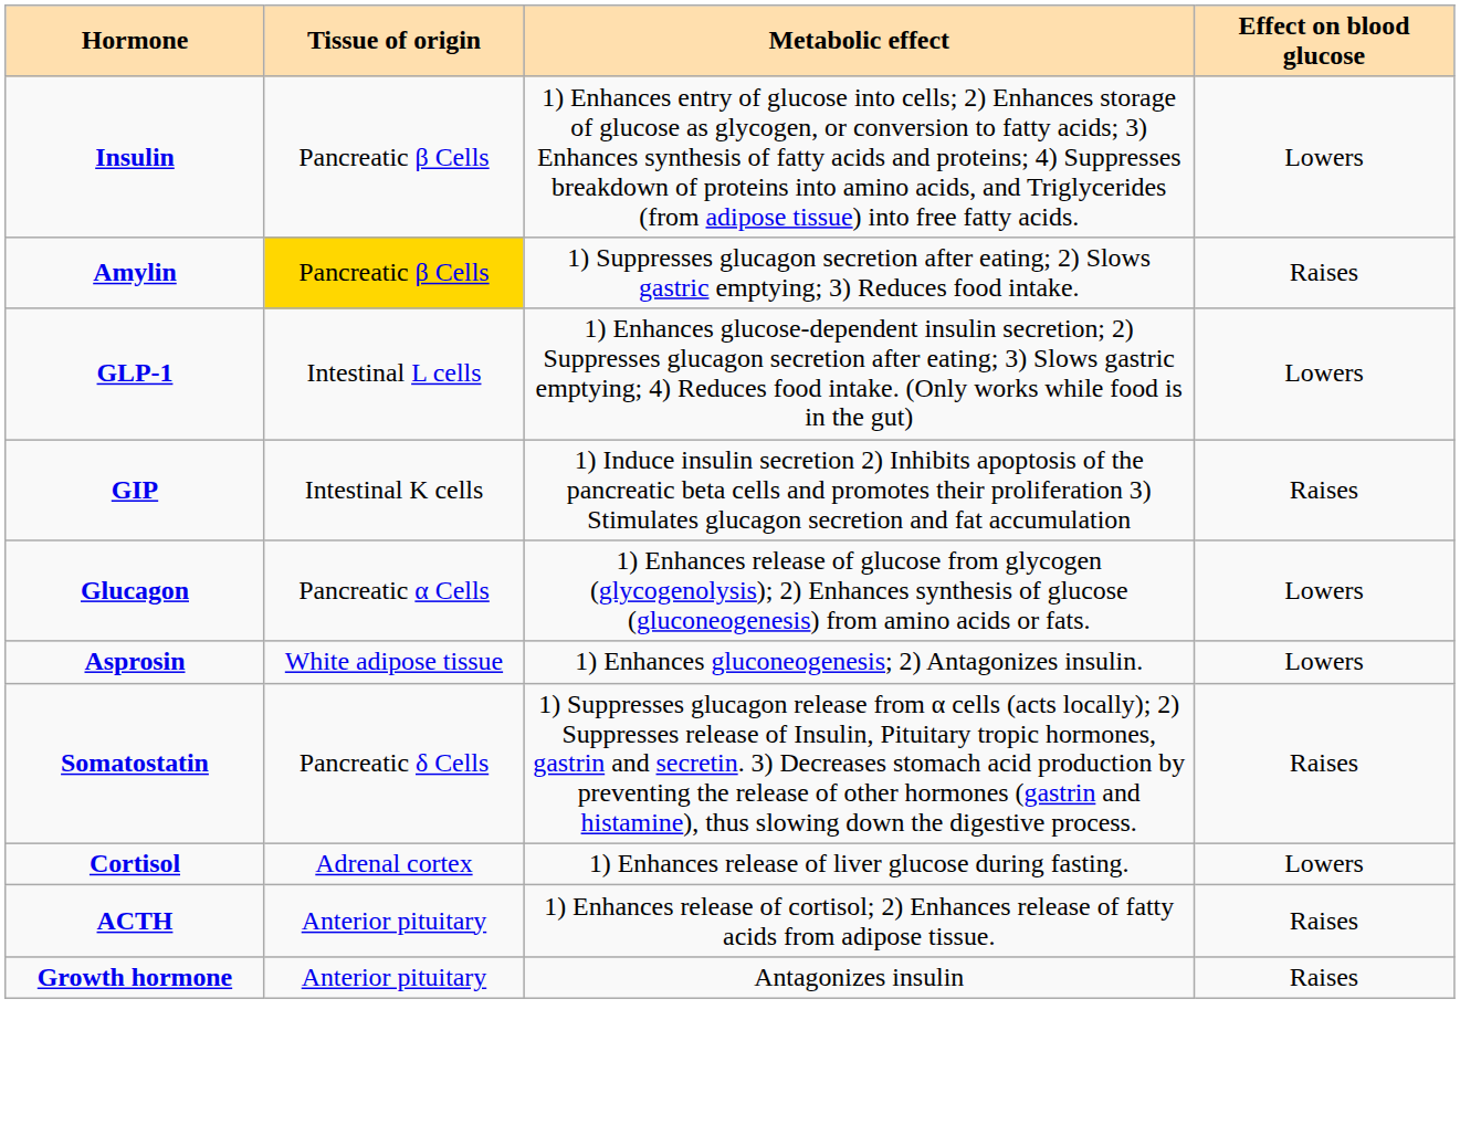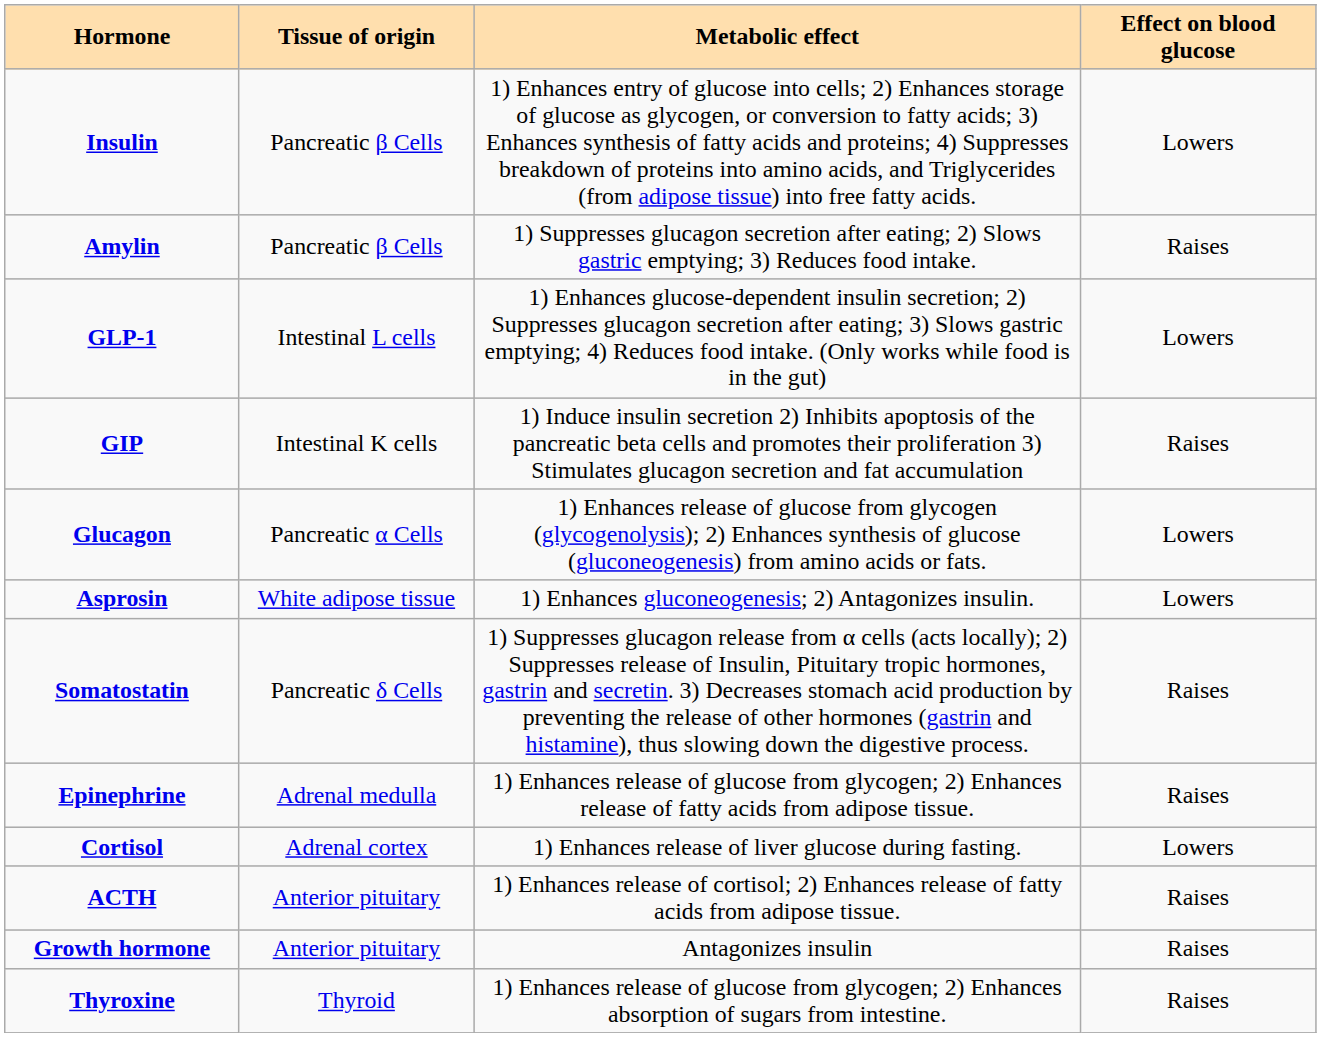Amylin | Tissue of origin: gold background -> no background
+ row: Epinephrine | Adrenal medulla | 1) Enhances release of glucose from glycogen; 2) Enhances release of fatty acids from adipose tissue. | Raises
+ row: Thyroxine | Thyroid | 1) Enhances release of glucose from glycogen; 2) Enhances absorption of sugars from intestine. | Raises
